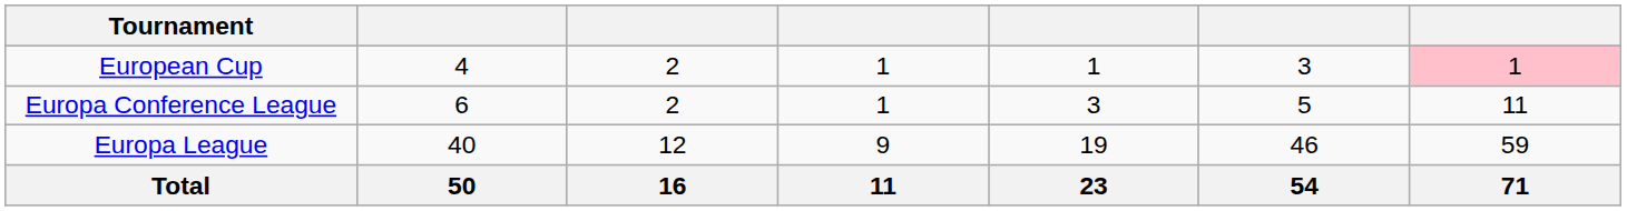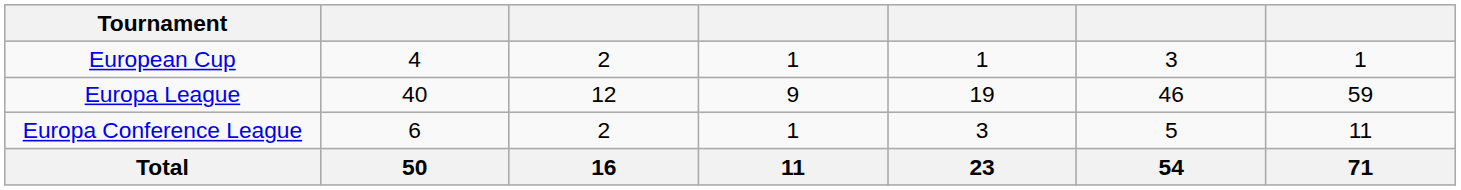European Cup | column 7: pink background -> no background
rows swapped: Europa League <-> Europa Conference League
